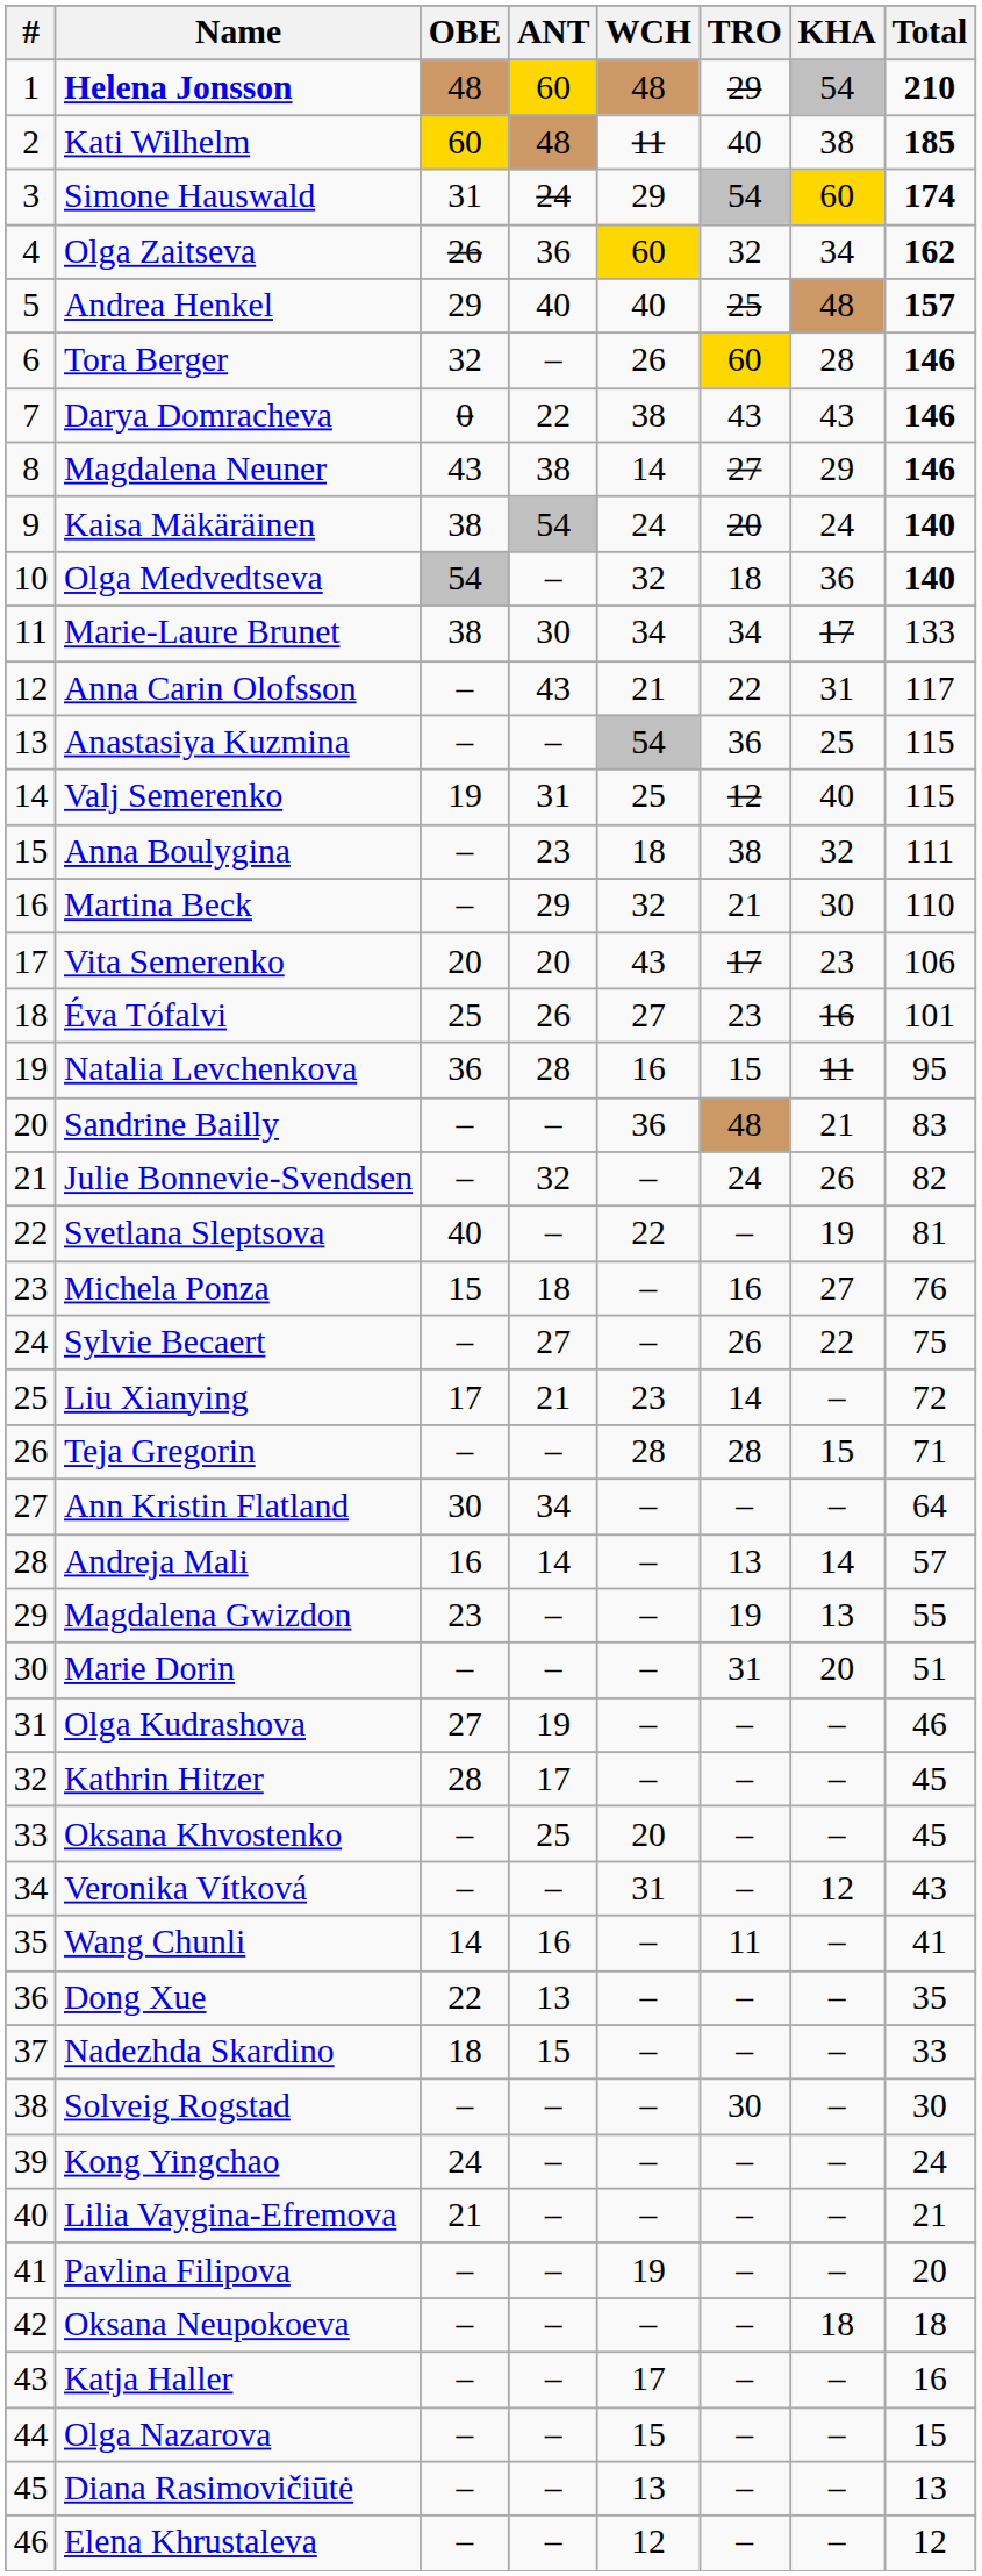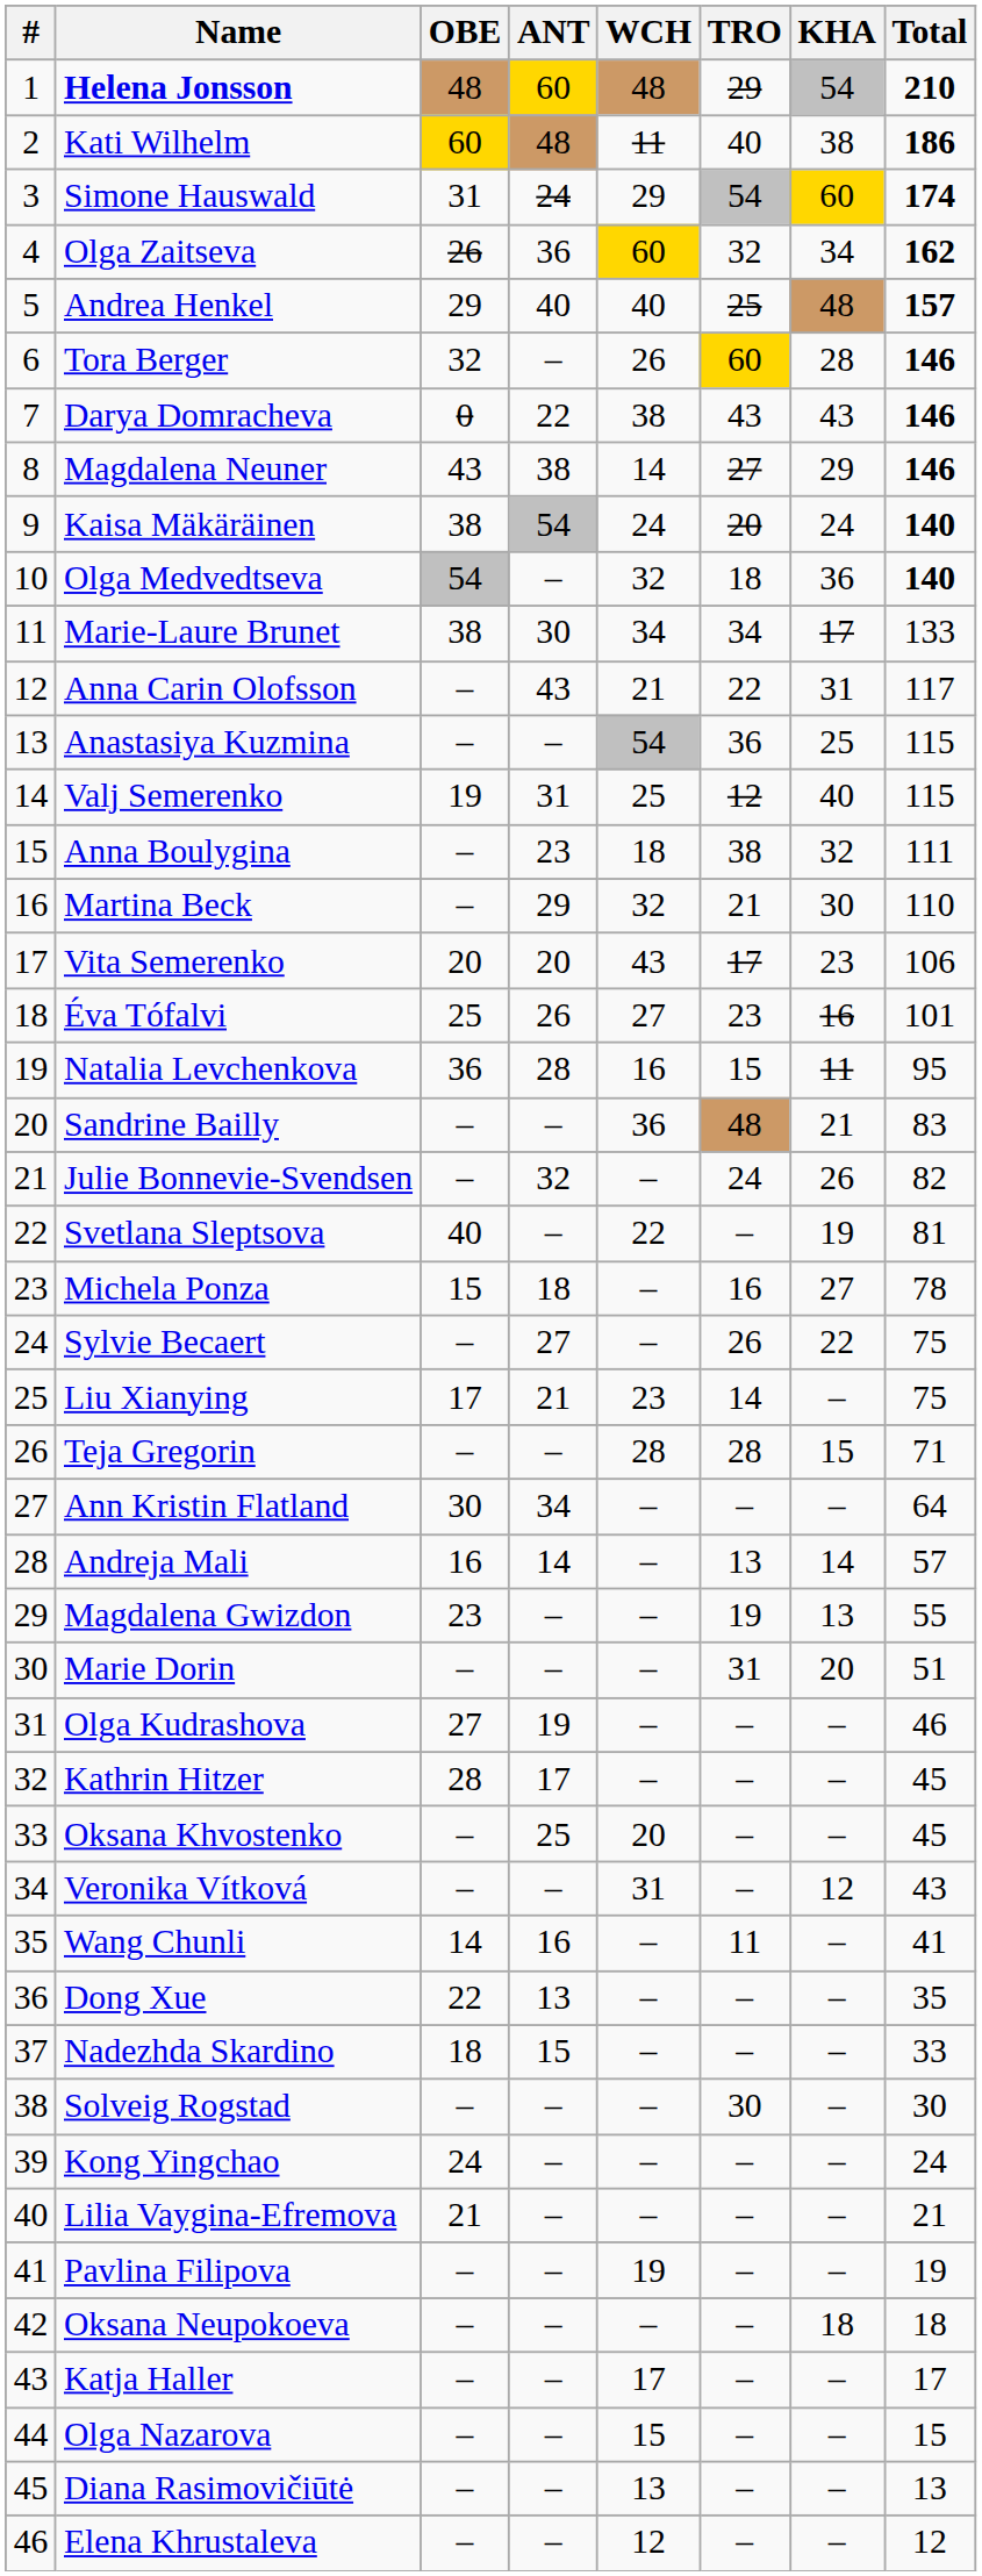Kati Wilhelm | Total: 185 -> 186
Michela Ponza | Total: 76 -> 78
Liu Xianying | Total: 72 -> 75
Pavlina Filipova | Total: 20 -> 19
Katja Haller | Total: 16 -> 17
